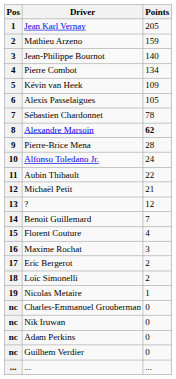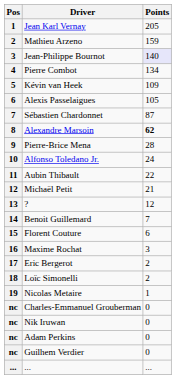Jean-Philippe Bournot | Points: no background -> lavender background
Sébastien Chardonnet | Points: 78 -> 87
Florent Couture | Points: 4 -> 6
